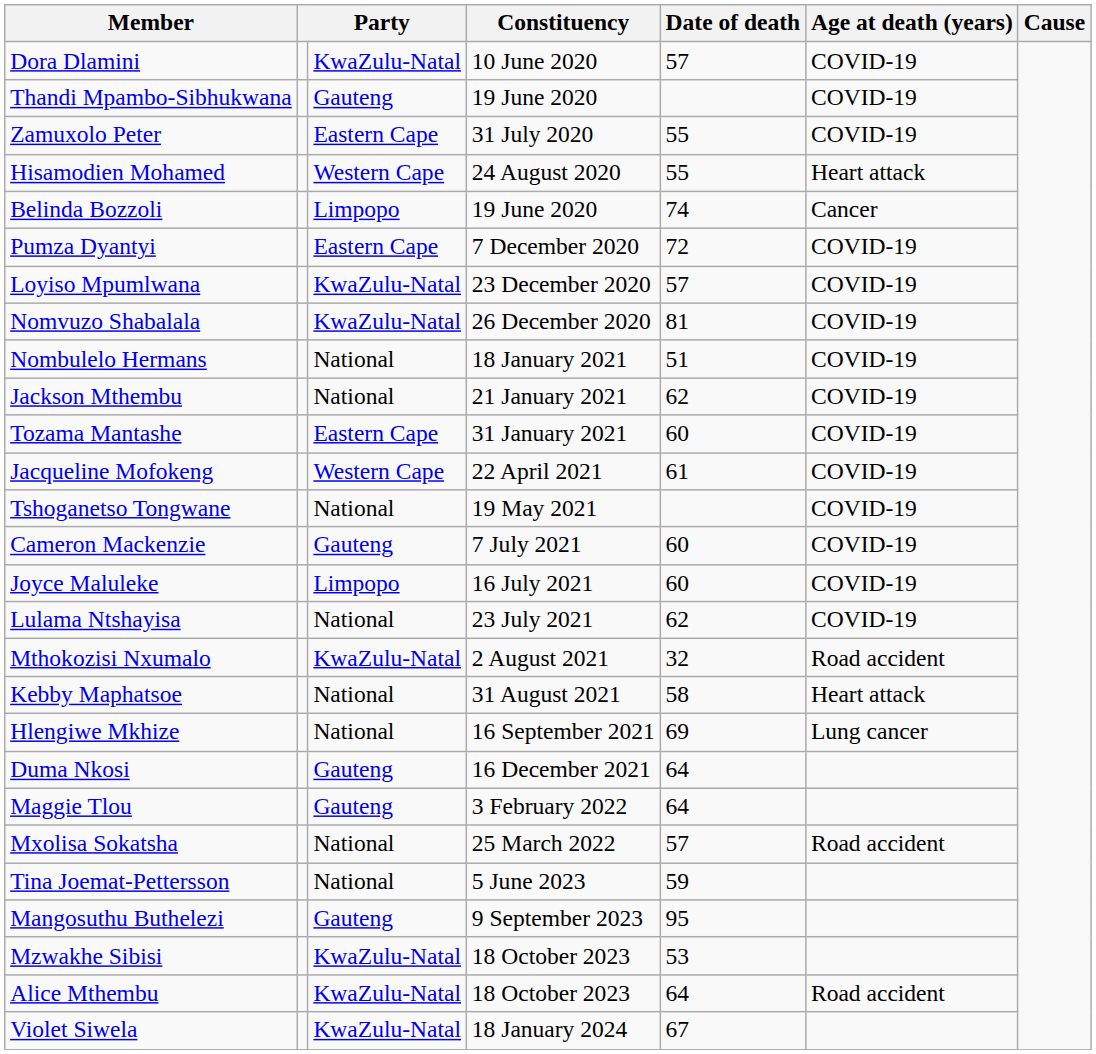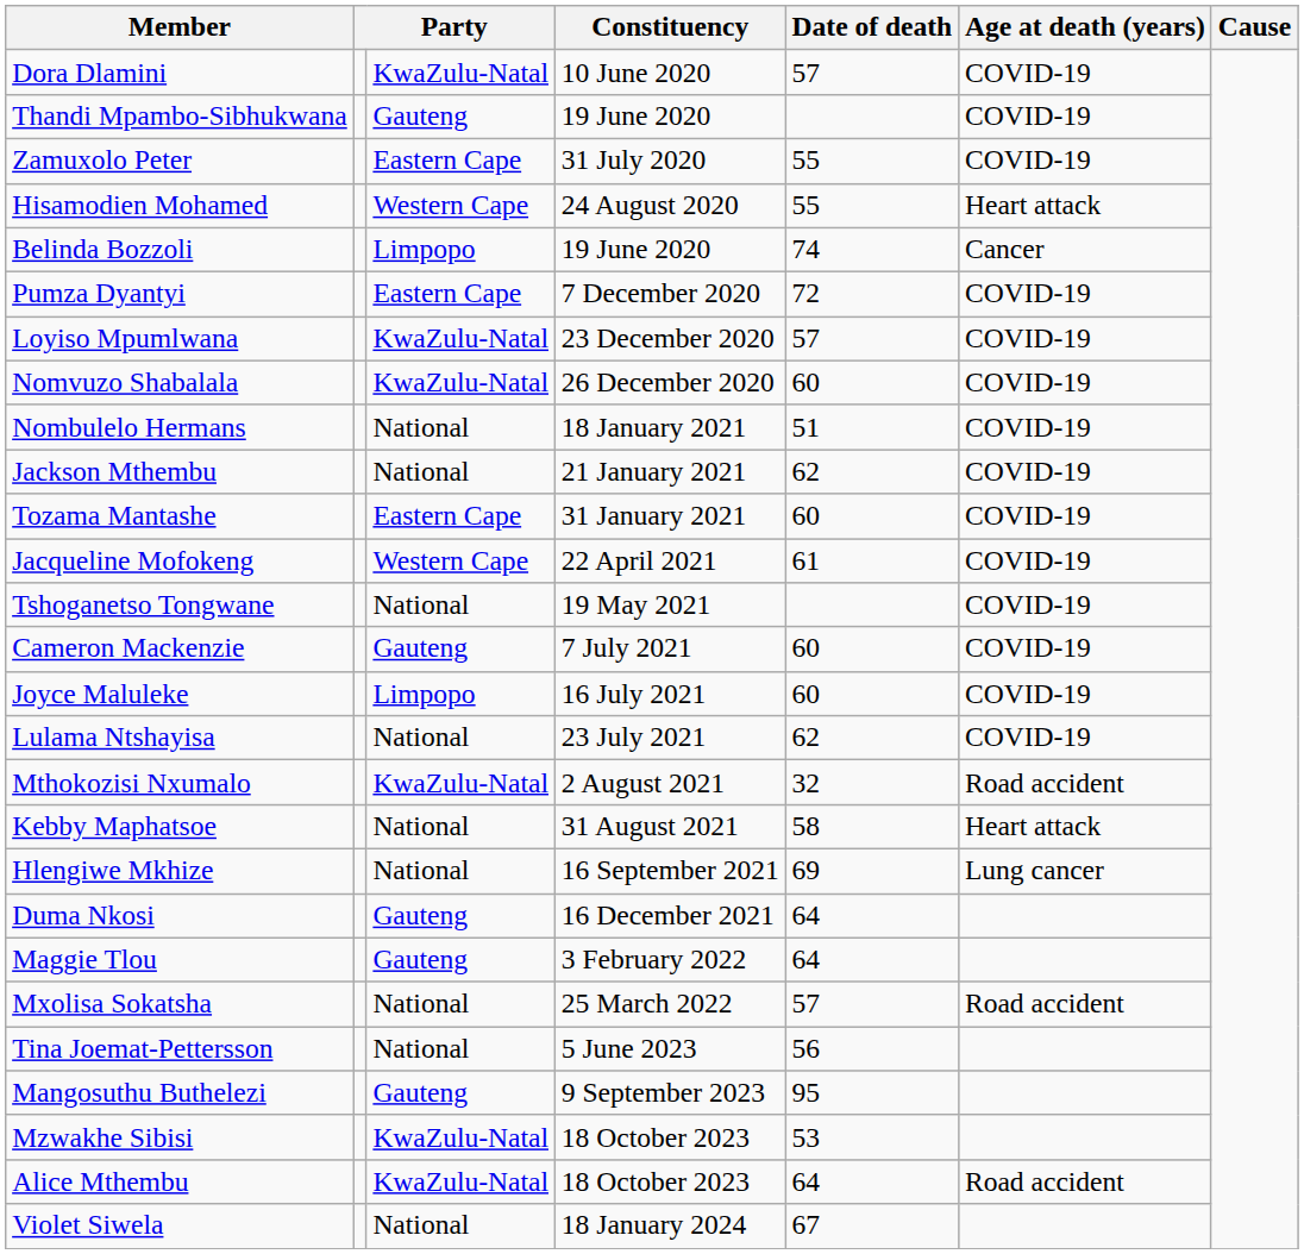Nomvuzo Shabalala | Date of death: 81 -> 60
Tina Joemat-Pettersson | Date of death: 59 -> 56
Violet Siwela | column 3: KwaZulu-Natal -> National
